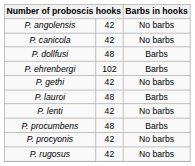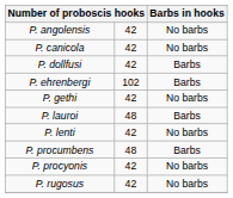P. dollfusi | column 2: 48 -> 42
